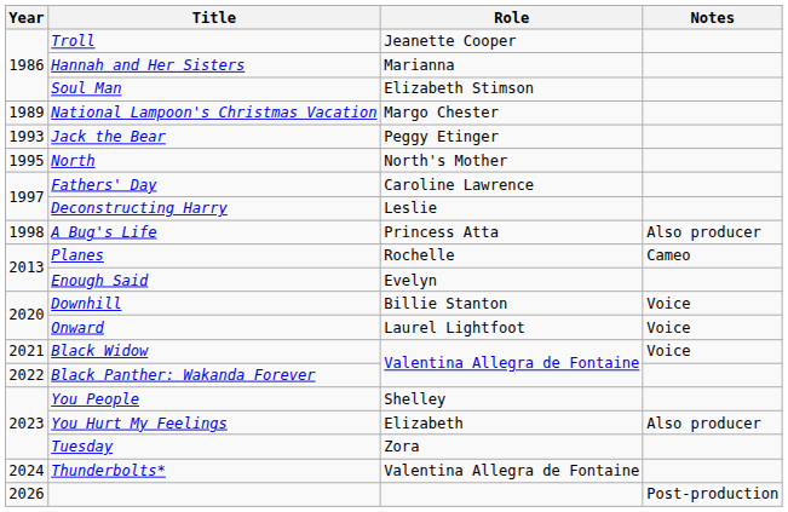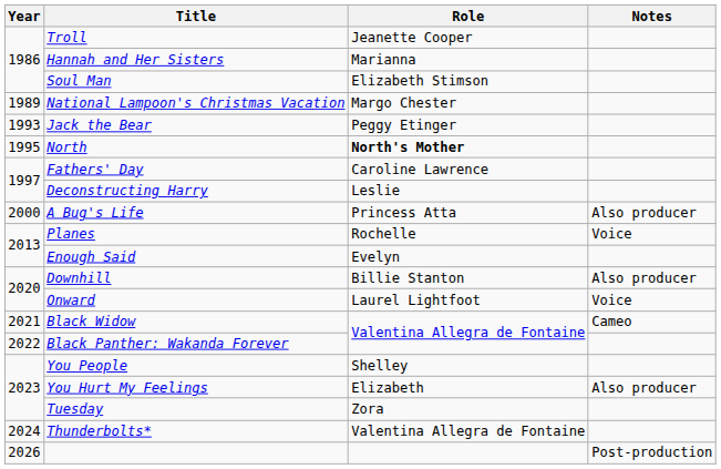North | Role: normal -> bold
A Bug's Life | Year: 1998 -> 2000
Planes | Notes: Cameo -> Voice
Downhill | Notes: Voice -> Also producer
Black Widow | Notes: Voice -> Cameo
